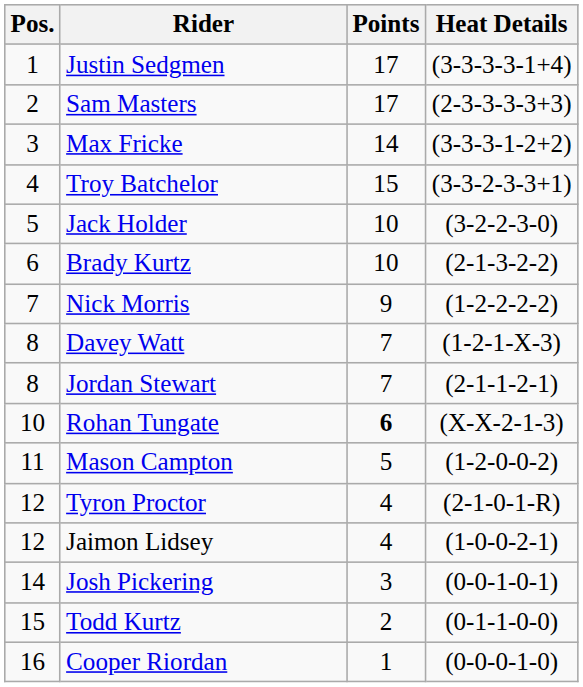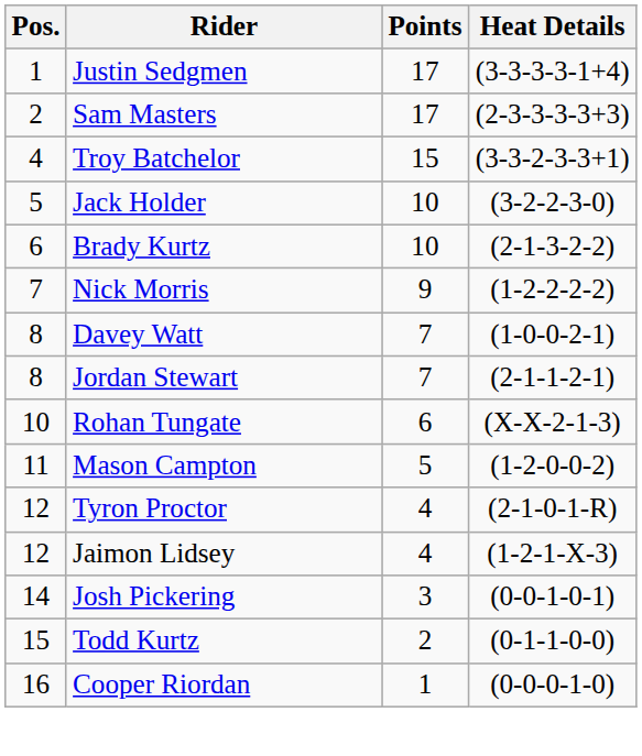- row: 3 | Max Fricke | 14 | (3-3-3-1-2+2)
Davey Watt | Heat Details: (1-2-1-X-3) -> (1-0-0-2-1)
Rohan Tungate | Points: bold -> normal
Jaimon Lidsey | Heat Details: (1-0-0-2-1) -> (1-2-1-X-3)
